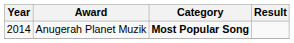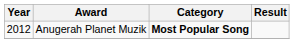Anugerah Planet Muzik | Year: 2014 -> 2012
